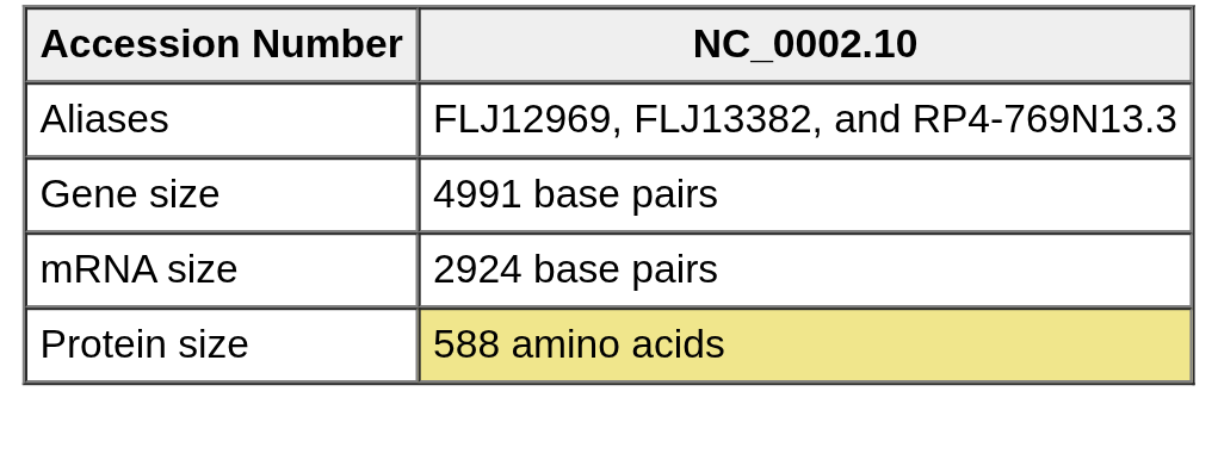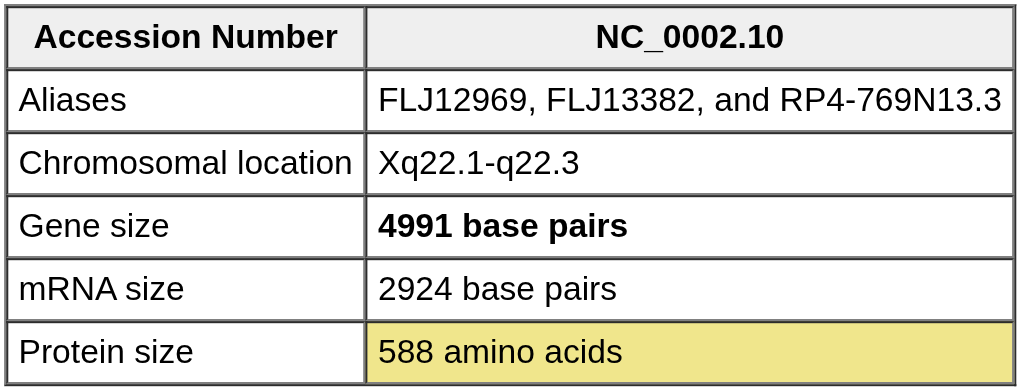+ row: Chromosomal location | Xq22.1-q22.3
Gene size | NC_0002.10: normal -> bold
